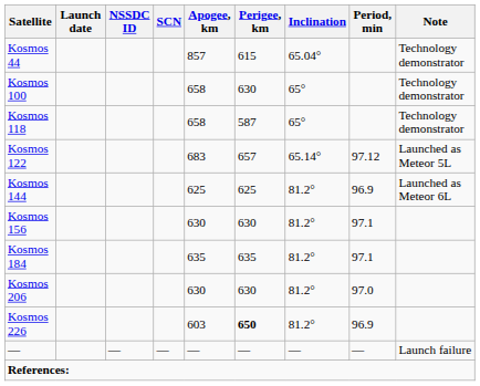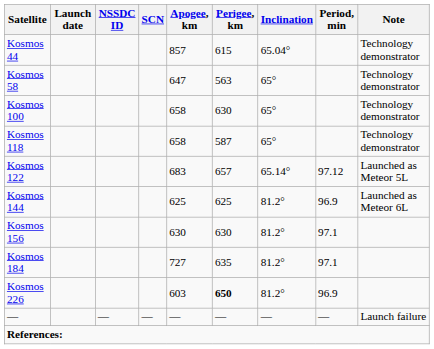+ row: Kosmos 58 | 647 | 563 | 65° | Technology demonstrator
Kosmos 184 | Apogee, km: 635 -> 727
- row: Kosmos 206 | 630 | 630 | 81.2° | 97.0
